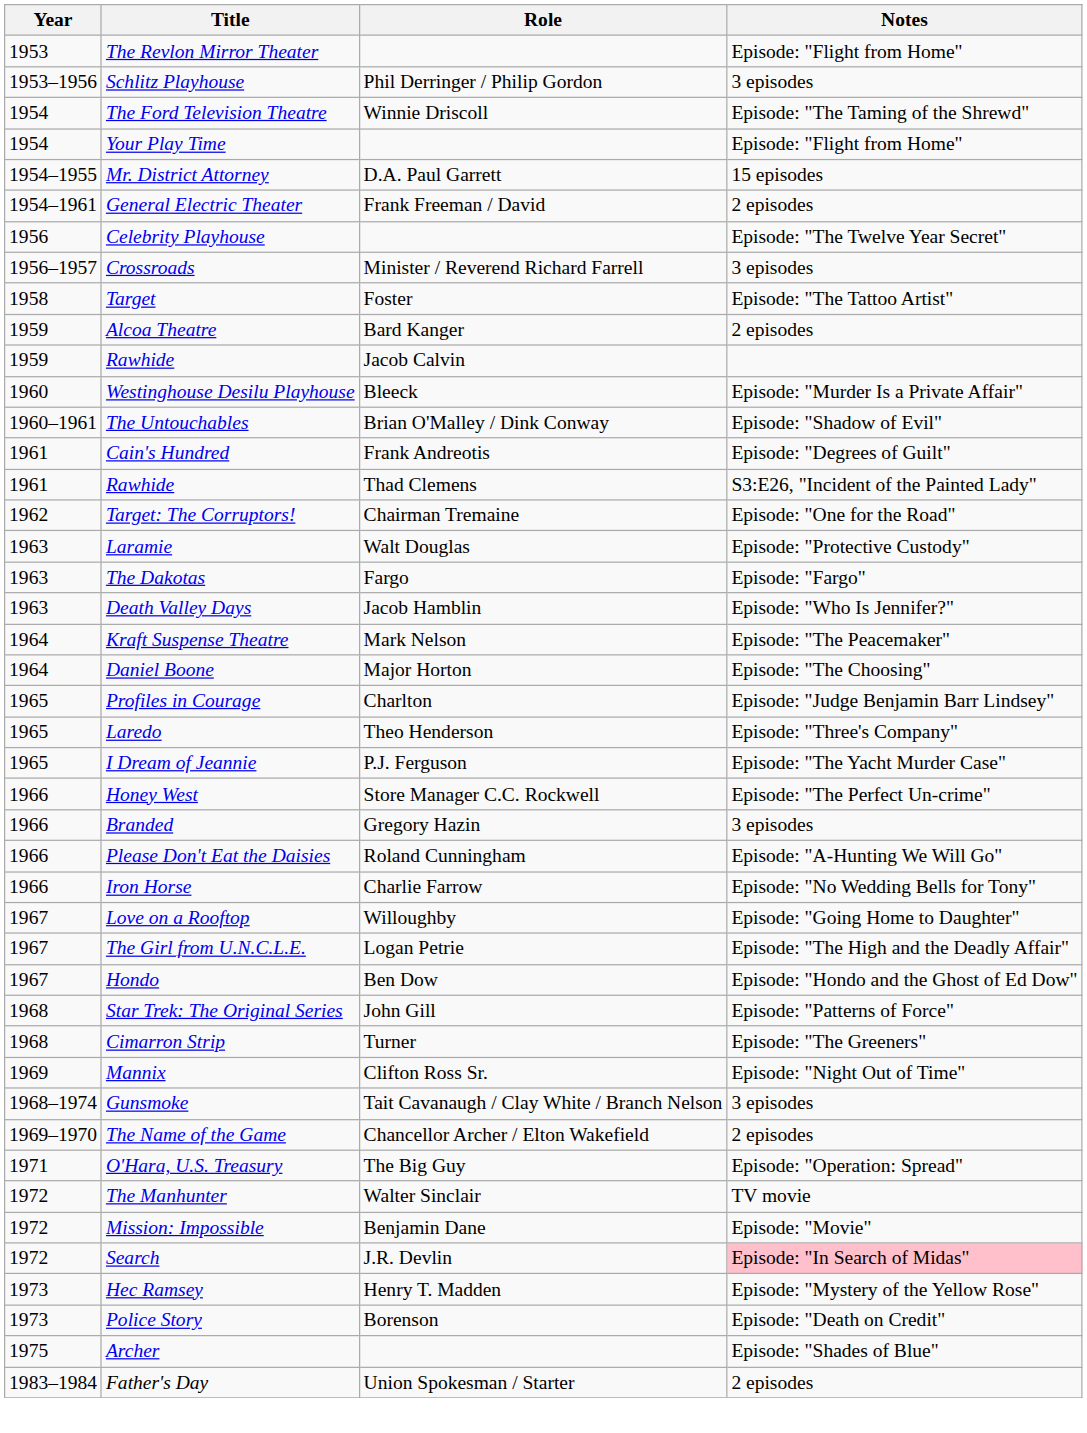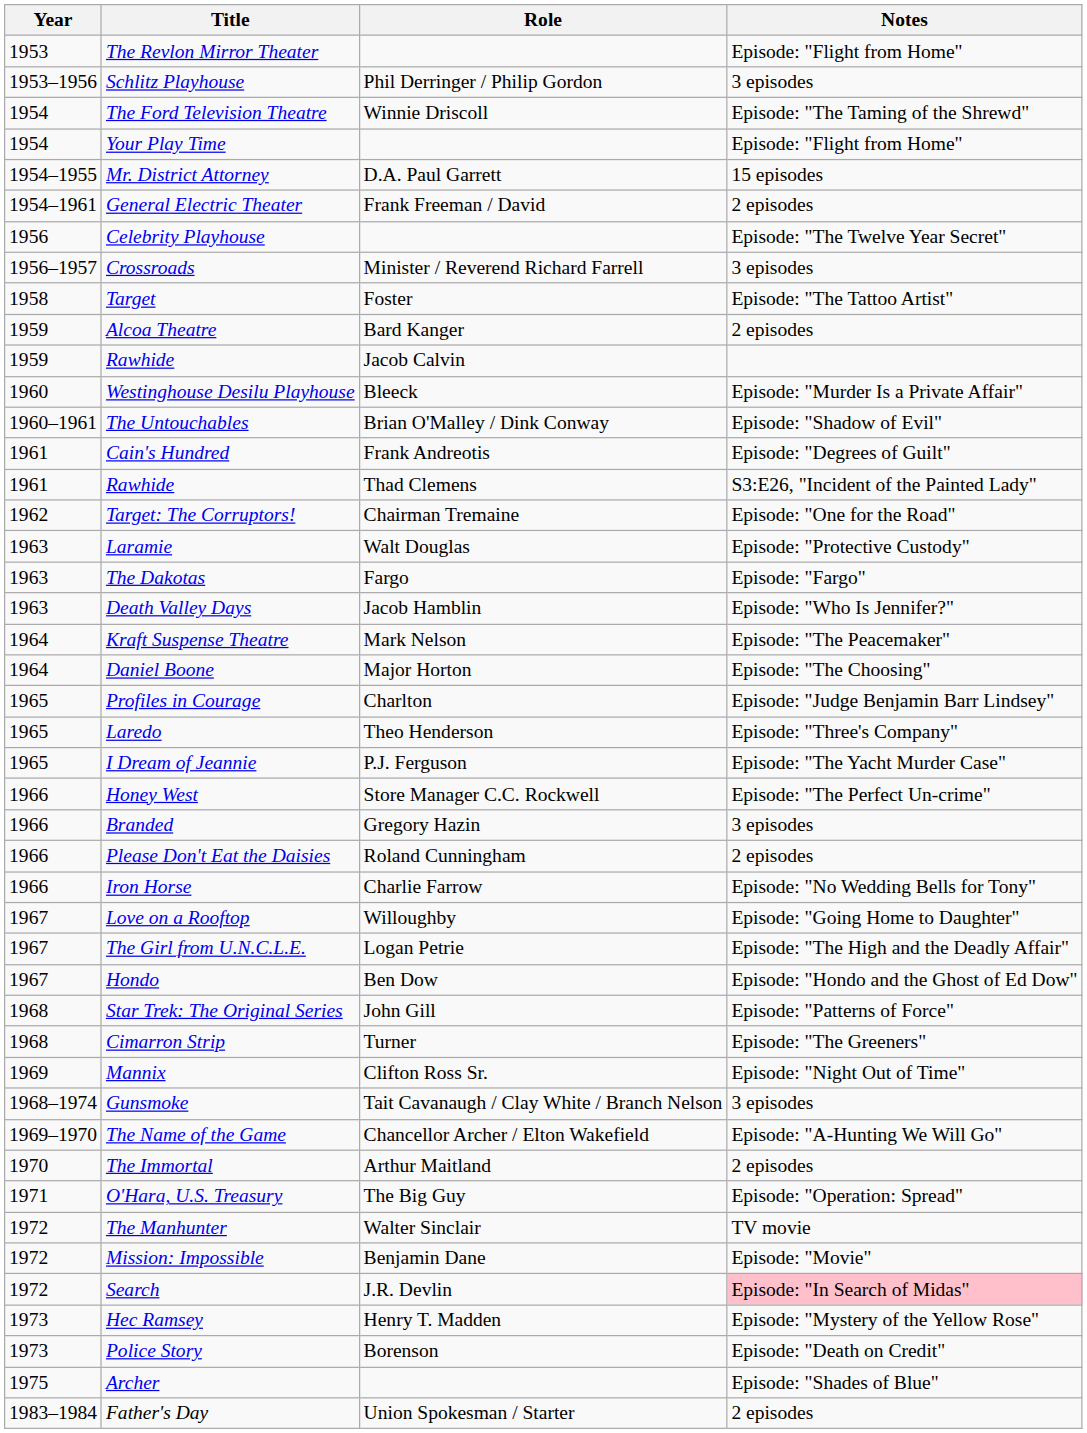Please Don't Eat the Daisies | Notes: Episode: "A-Hunting We Will Go" -> 2 episodes
The Name of the Game | Notes: 2 episodes -> Episode: "A-Hunting We Will Go"
+ row: 1970 | The Immortal | Arthur Maitland | 2 episodes
